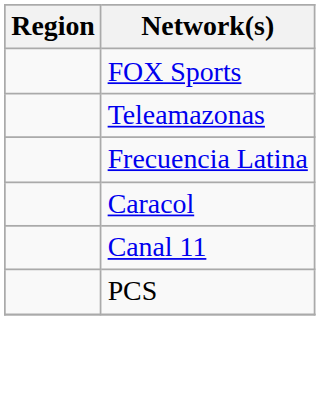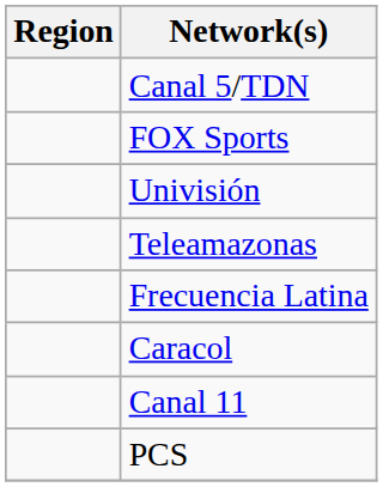+ row: Canal 5/TDN
+ row: Univisión
